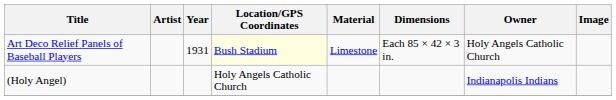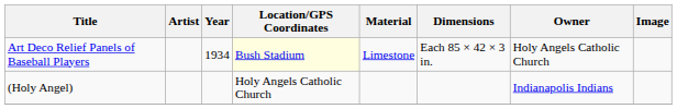Art Deco Relief Panels of Baseball Players | Year: 1931 -> 1934
